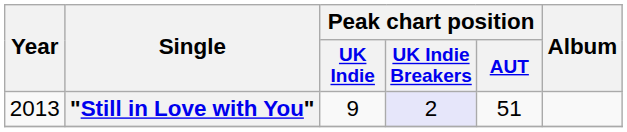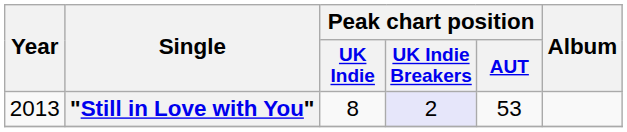"Still in Love with You" | Peak chart position / UK Indie: 9 -> 8
"Still in Love with You" | Peak chart position / AUT: 51 -> 53
